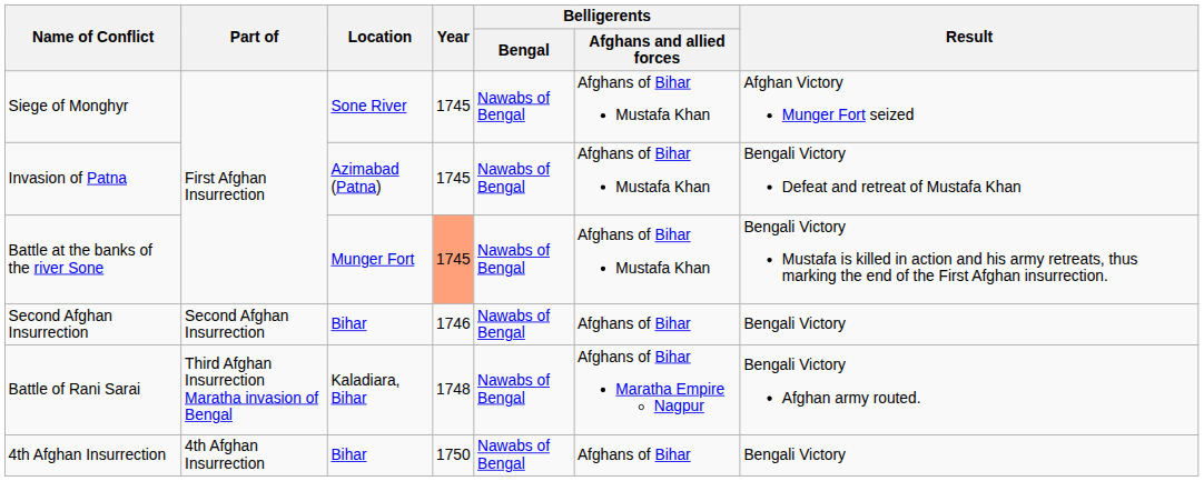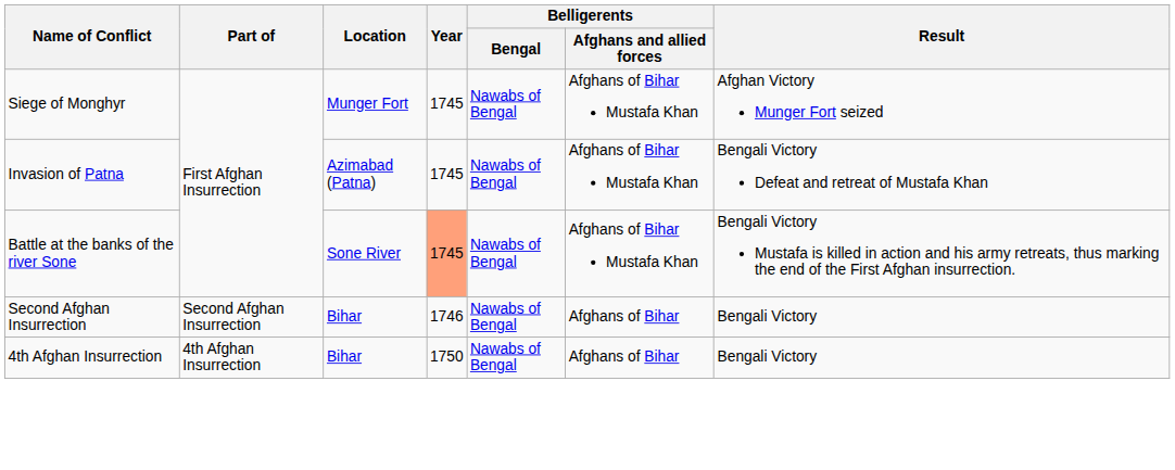Siege of Monghyr | Location: Sone River -> Munger Fort
Battle at the banks of the river Sone | Location: Munger Fort -> Sone River
- row: Battle of Rani Sarai | Third Afghan Insurrection Maratha invasion of Bengal | Kaladiara, Bihar | 1748 | Nawabs of Bengal | Afghans of Bihar Maratha Empire Nagpur | Bengali Victory Afghan army routed.
